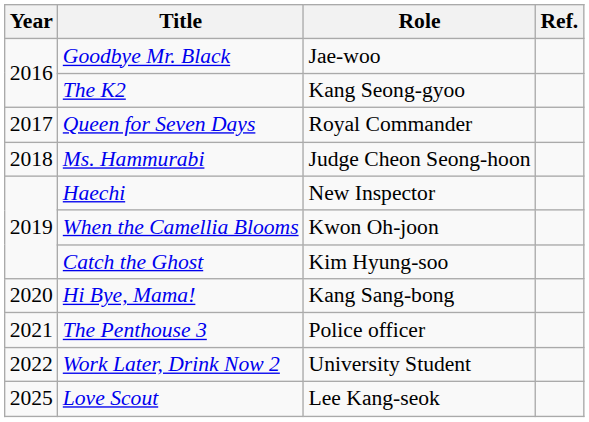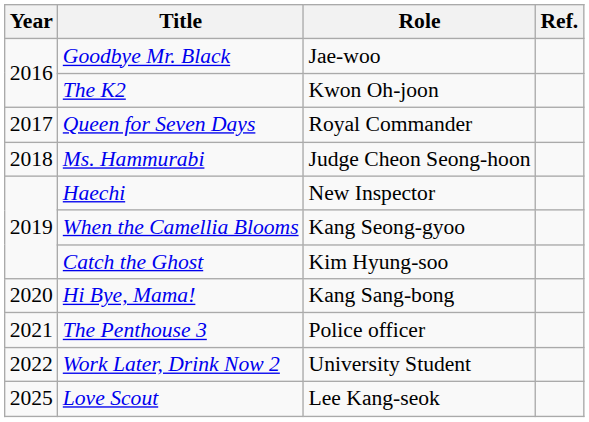The K2 | Role: Kang Seong-gyoo -> Kwon Oh-joon
When the Camellia Blooms | Role: Kwon Oh-joon -> Kang Seong-gyoo
